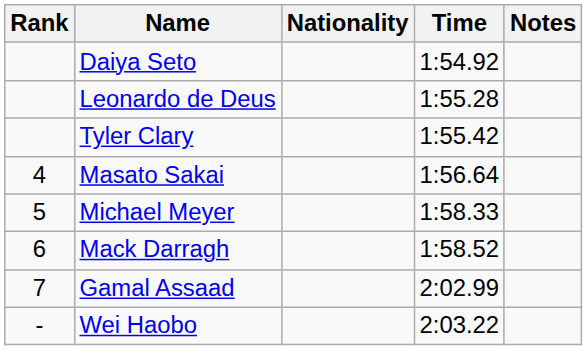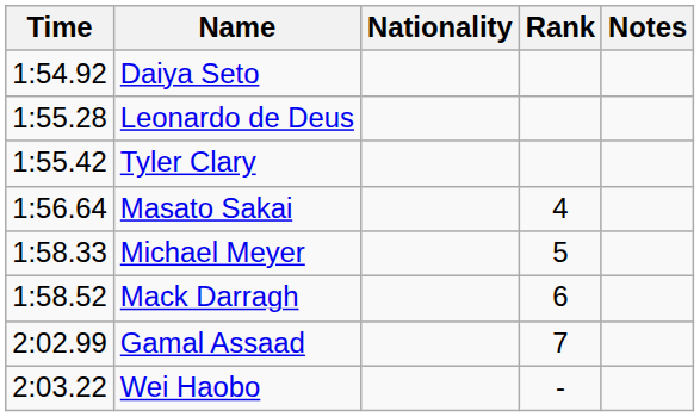columns swapped: Rank <-> Time
